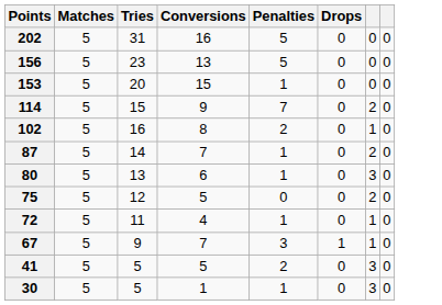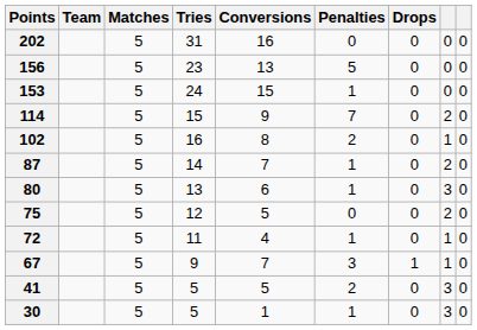+ column: Team
202 | Penalties: 5 -> 0
153 | Tries: 20 -> 24
